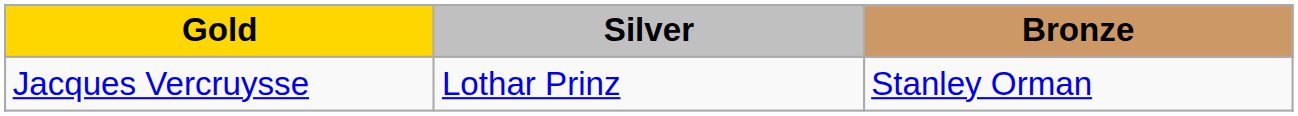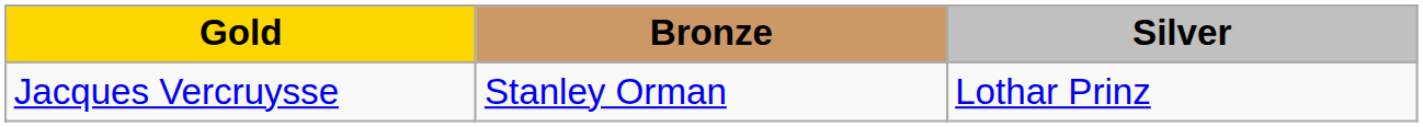columns swapped: Silver <-> Bronze
